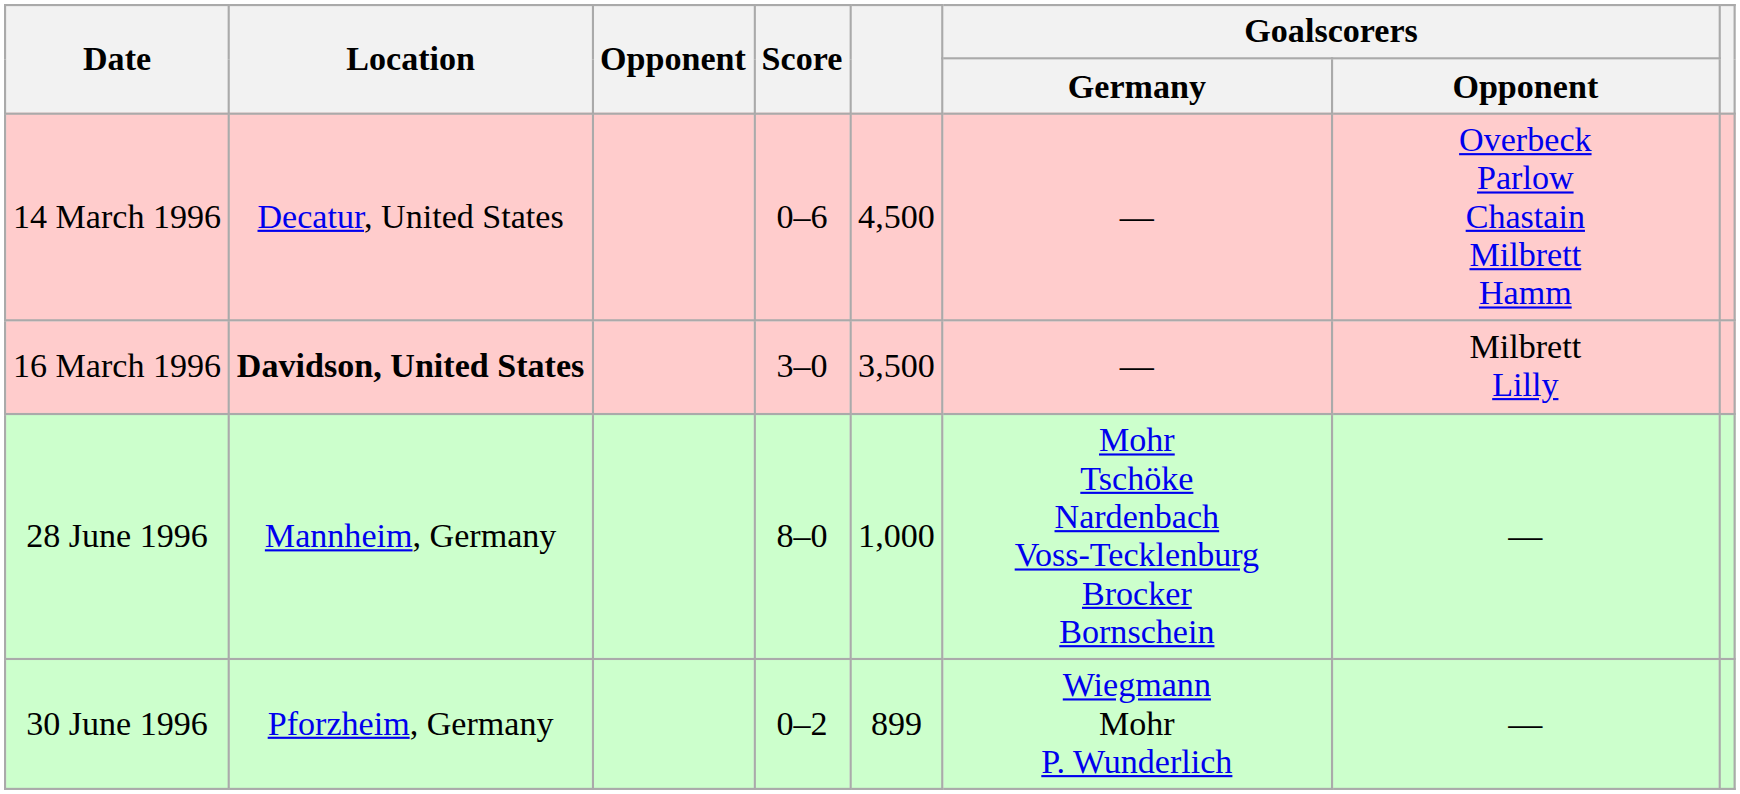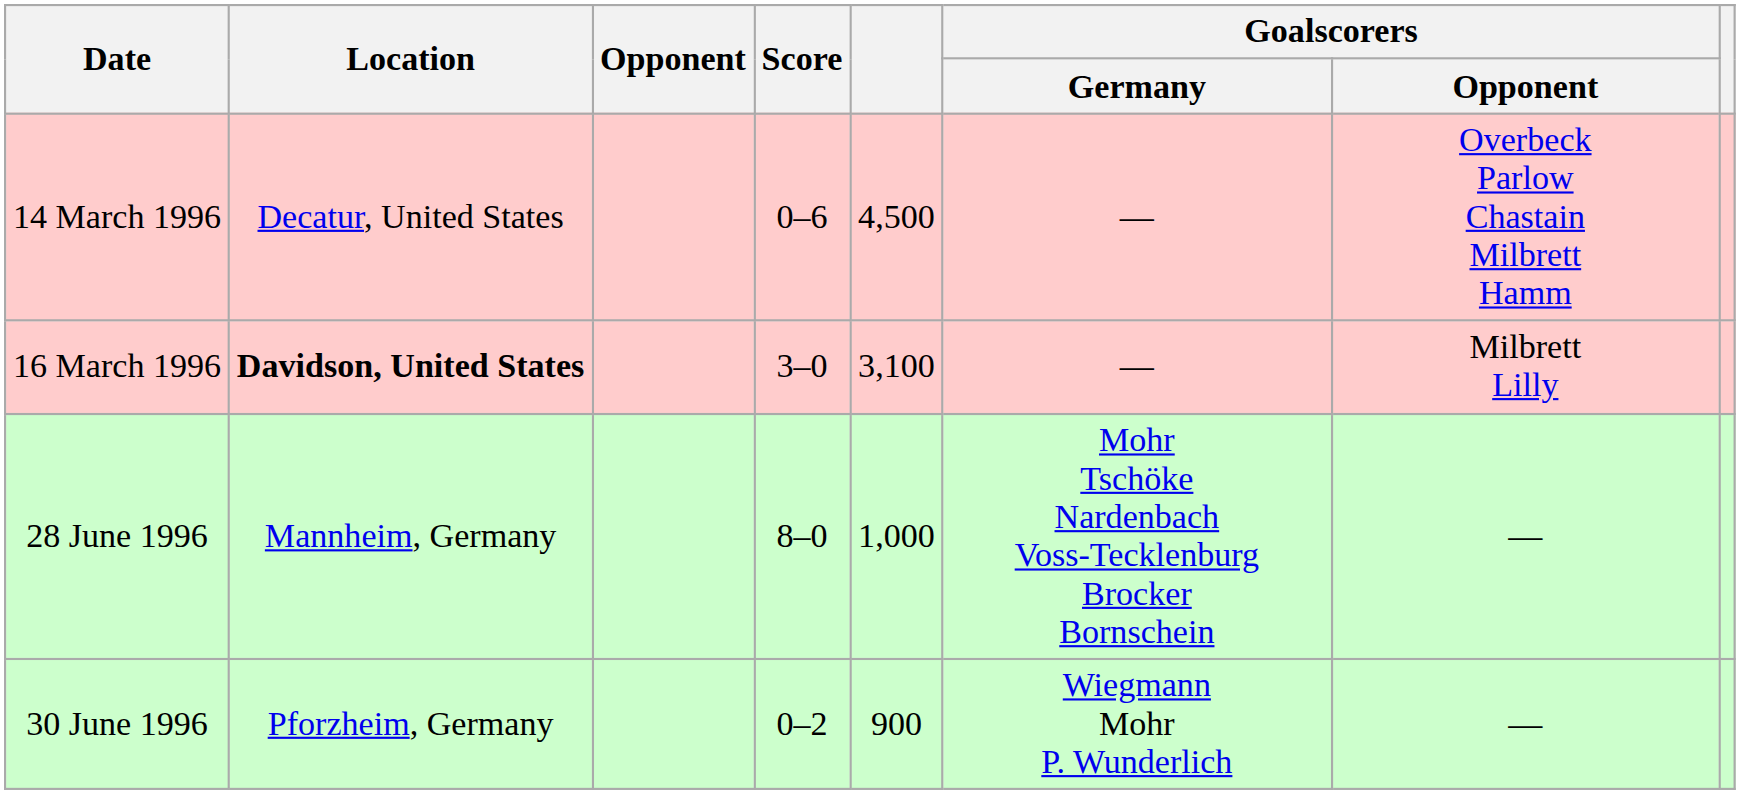16 March 1996 | column 5: 3,500 -> 3,100
30 June 1996 | column 5: 899 -> 900
